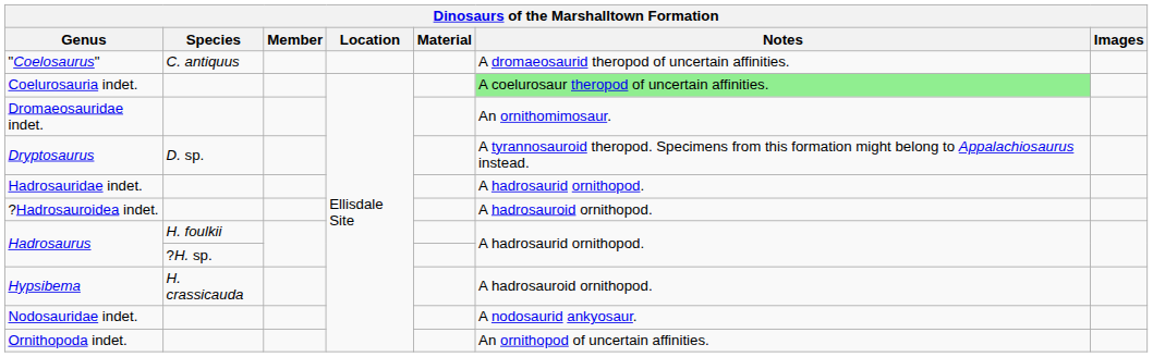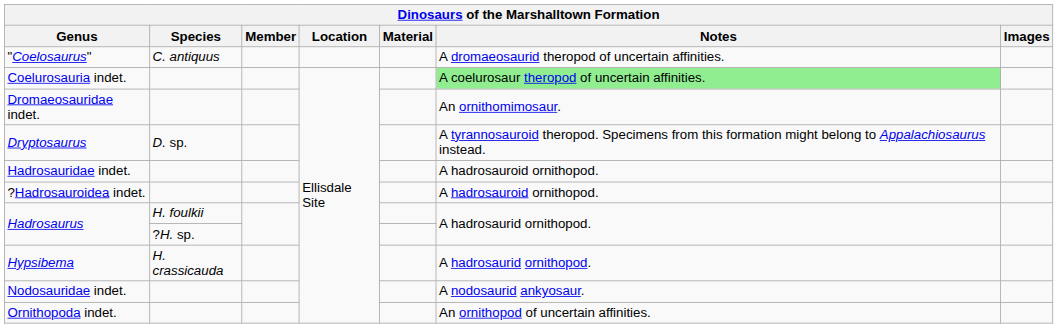Hadrosauridae indet. | Notes: A hadrosaurid ornithopod. -> A hadrosauroid ornithopod.
Hypsibema | Notes: A hadrosauroid ornithopod. -> A hadrosaurid ornithopod.
